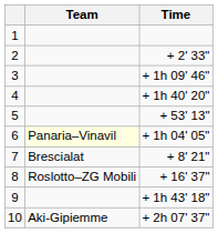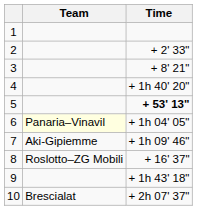3 | Time: + 1h 09' 46" -> + 8' 21"
5 | Time: normal -> bold
7 | Team: Brescialat -> Aki-Gipiemme
7 | Time: + 8' 21" -> + 1h 09' 46"
10 | Team: Aki-Gipiemme -> Brescialat
